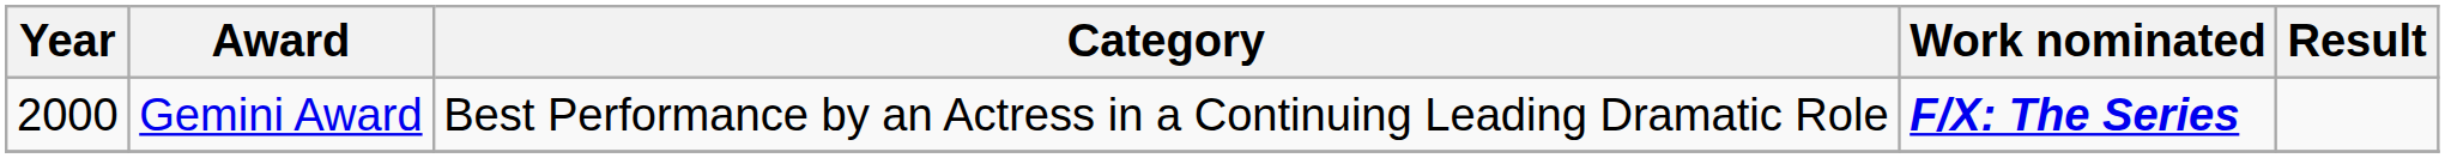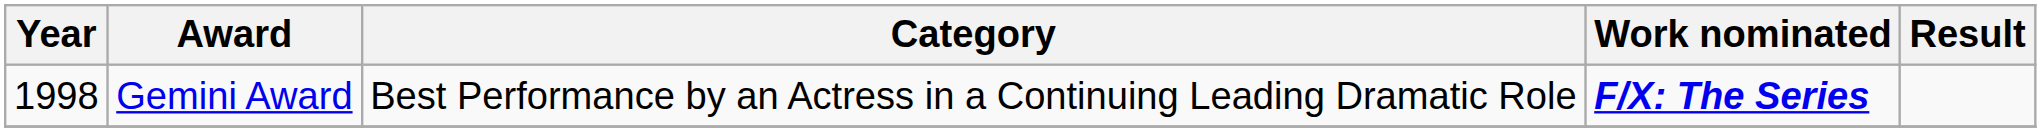Gemini Award | Year: 2000 -> 1998
